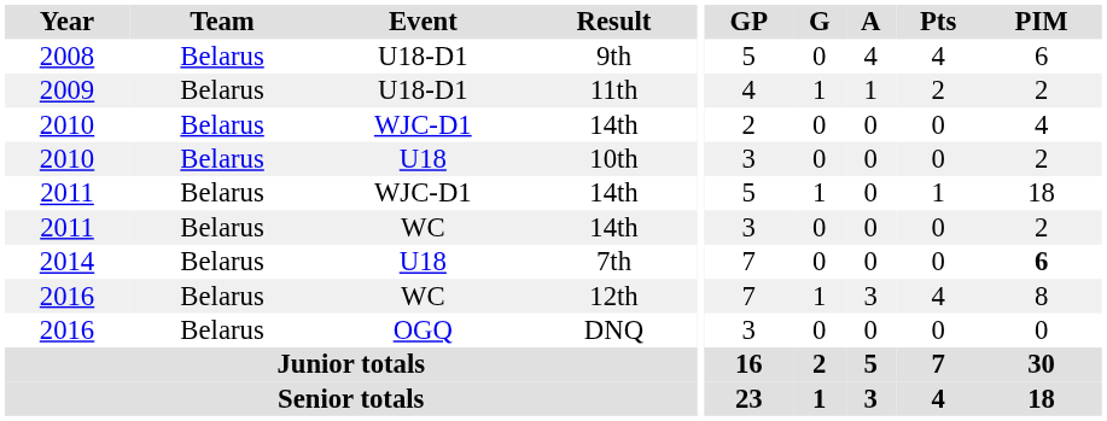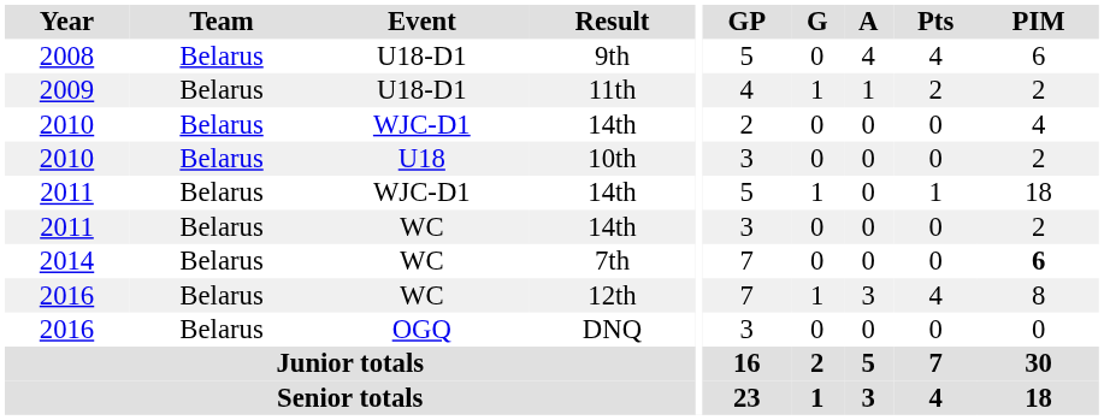7th | Event: U18 -> WC
